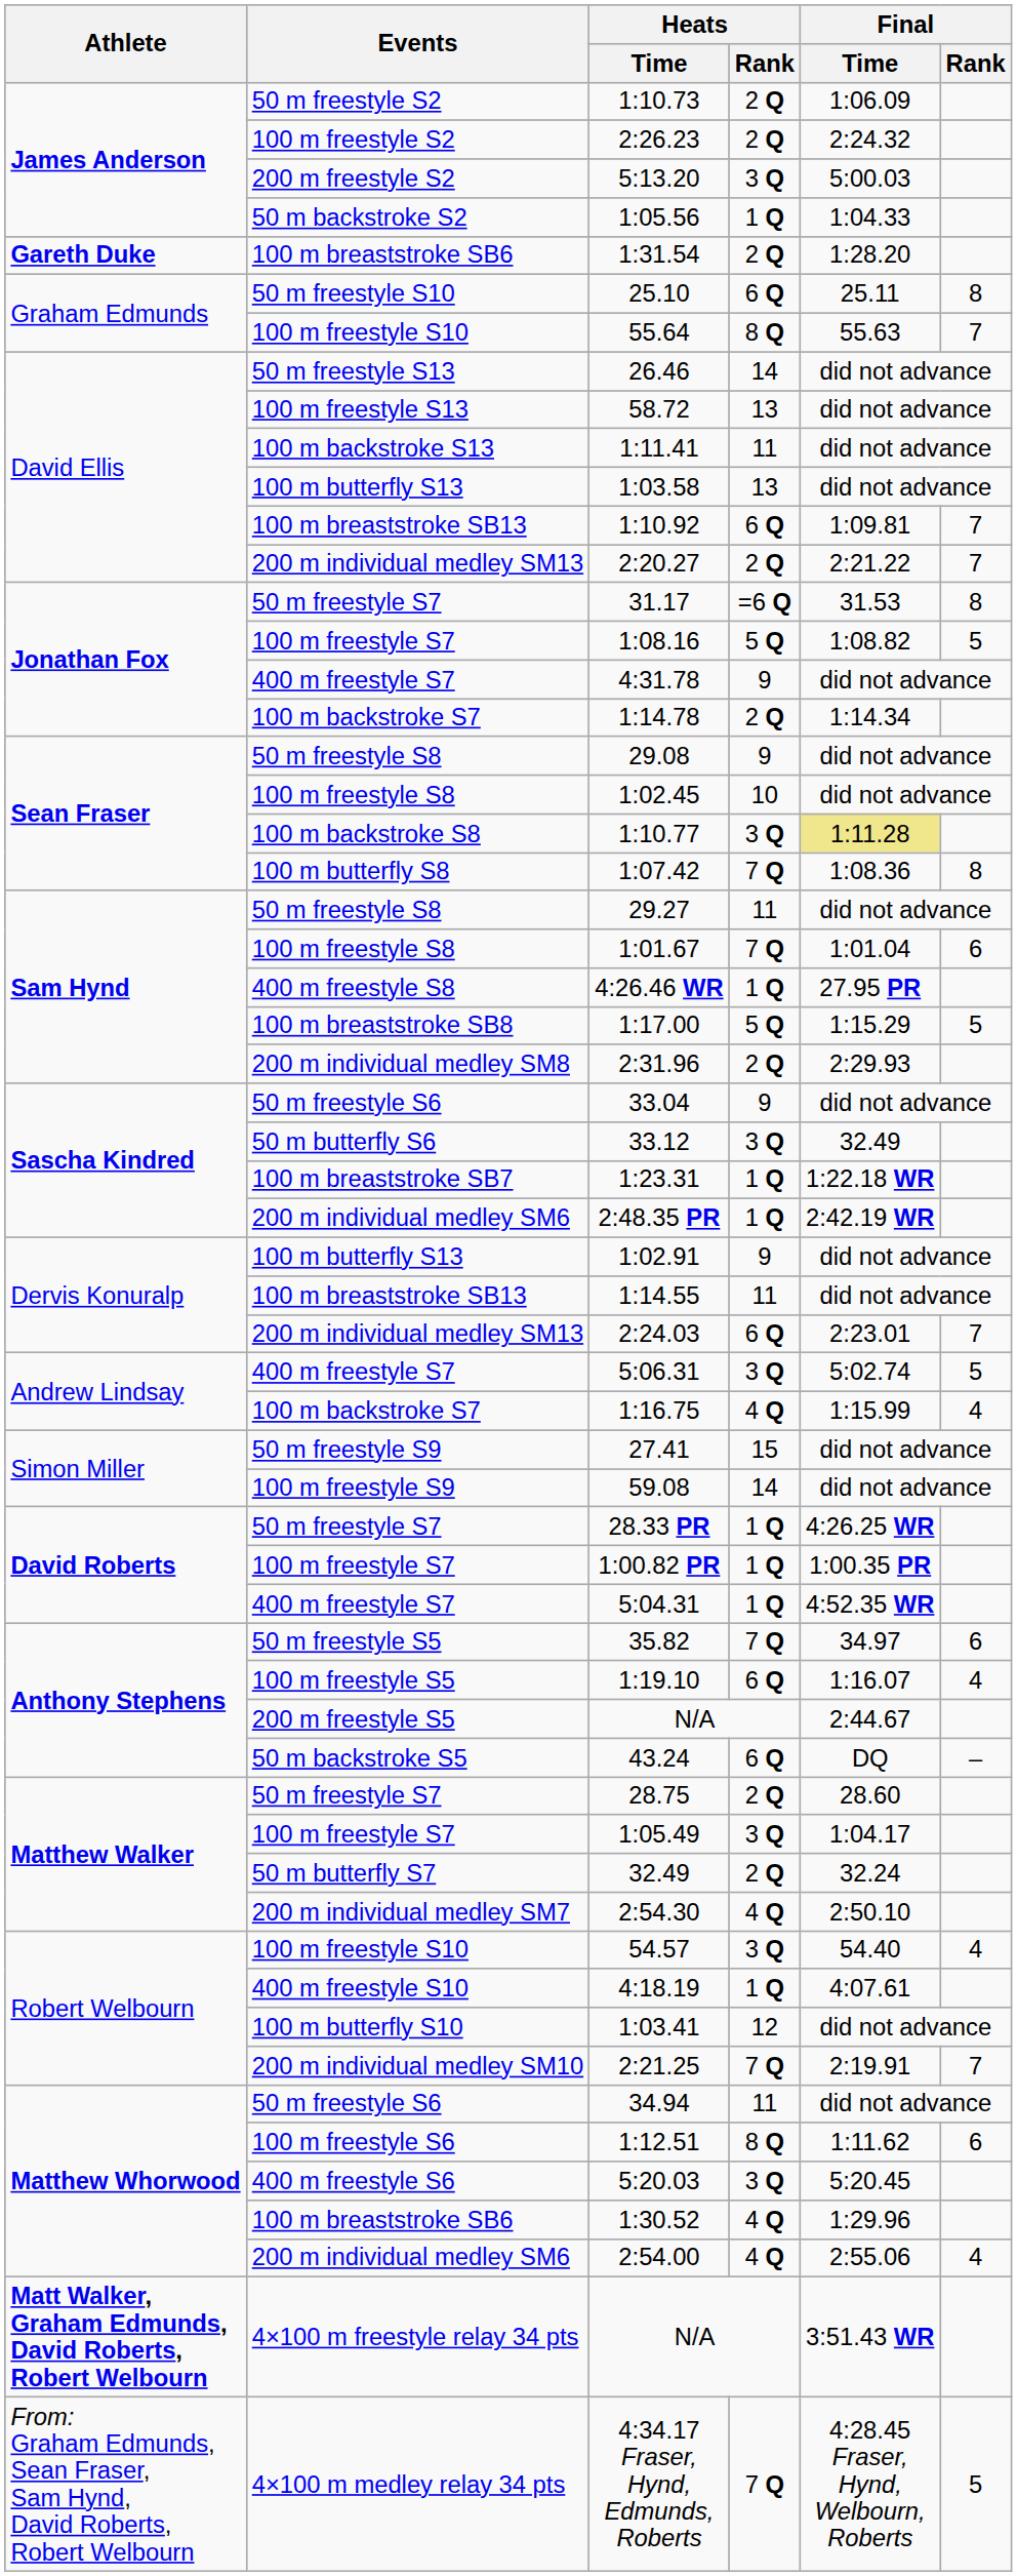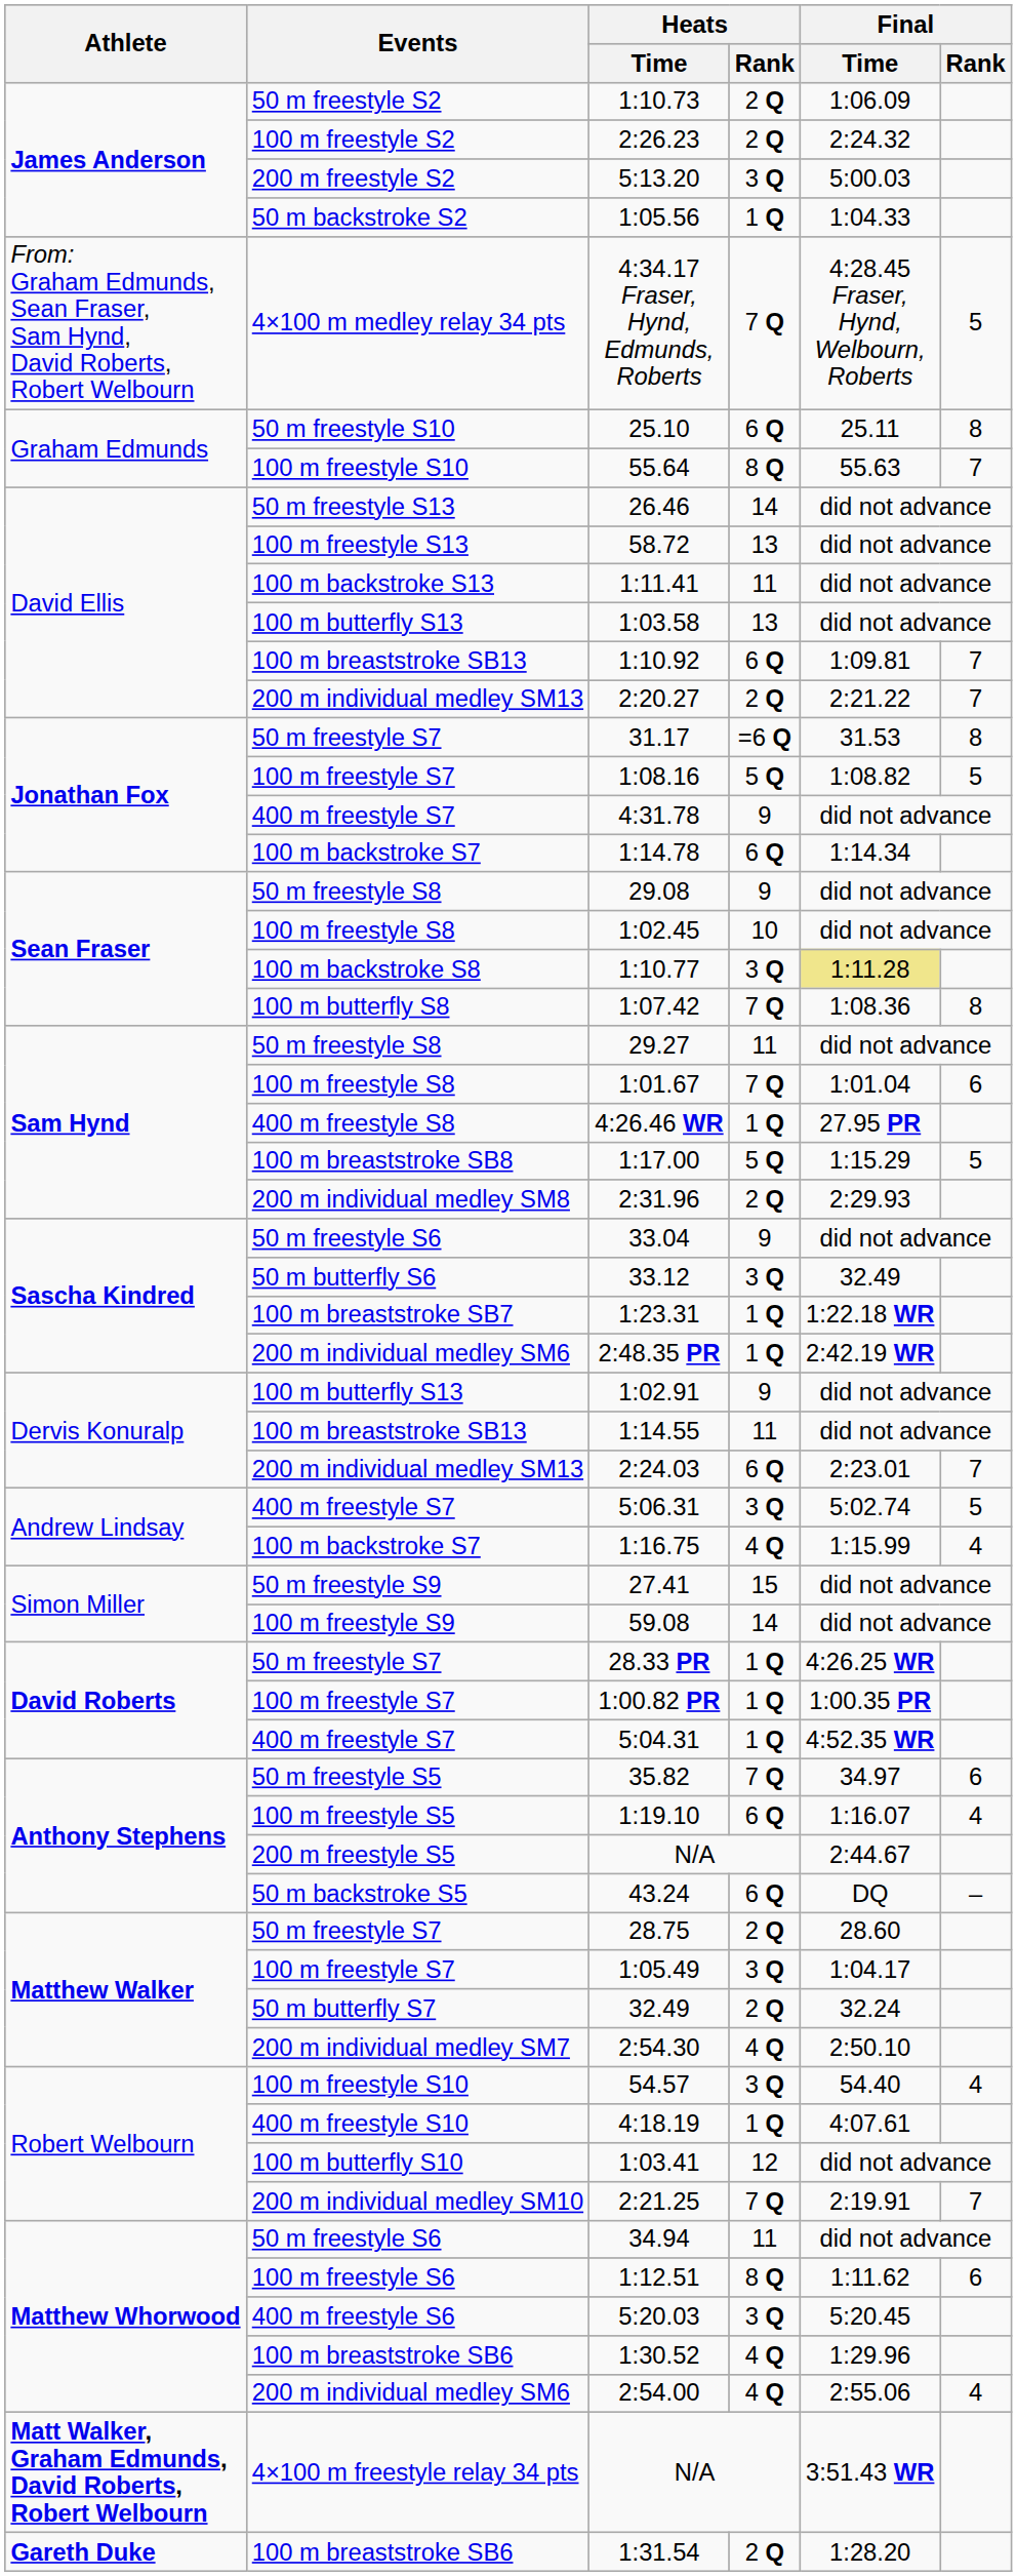rows swapped: 1:31.54 <-> 4:34.17 Fraser, Hynd, Edmunds, Roberts
1:14.78 | Heats / Rank: 2 Q -> 6 Q
